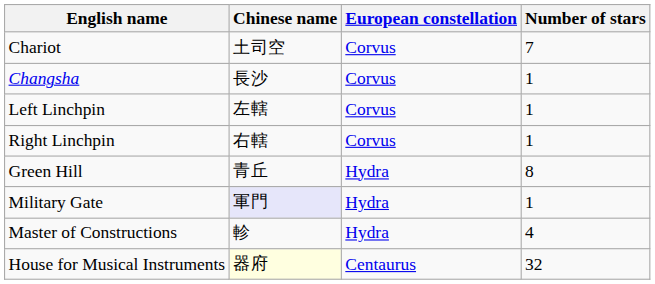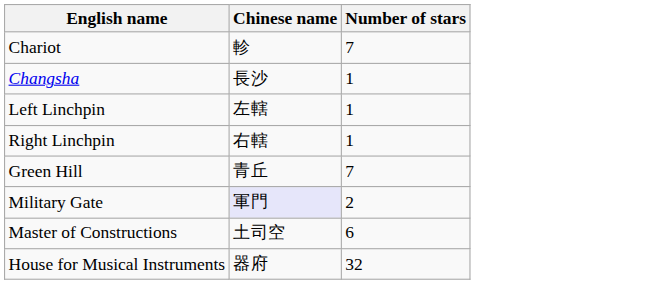- column: European constellation | Corvus | Corvus | Corvus | Corvus | Hydra | Hydra | Hydra | Centaurus
Chariot | Chinese name: 土司空 -> 軫
Green Hill | Number of stars: 8 -> 7
Military Gate | Number of stars: 1 -> 2
Master of Constructions | Chinese name: 軫 -> 土司空
Master of Constructions | Number of stars: 4 -> 6
House for Musical Instruments | Chinese name: lightyellow background -> no background
